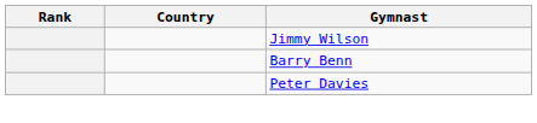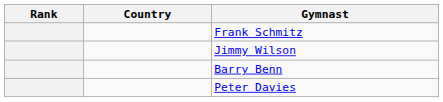+ row: Frank Schmitz
